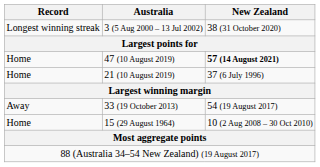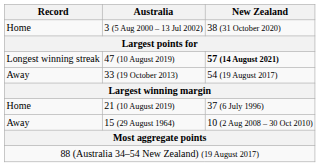3 (5 Aug 2000 – 13 Jul 2002) | Record: Longest winning streak -> Home
47 (10 August 2019) | Record: Home -> Longest winning streak
rows swapped: 33 (19 October 2013) <-> 21 (10 August 2019)
15 (29 August 1964) | Record: Home -> Away
